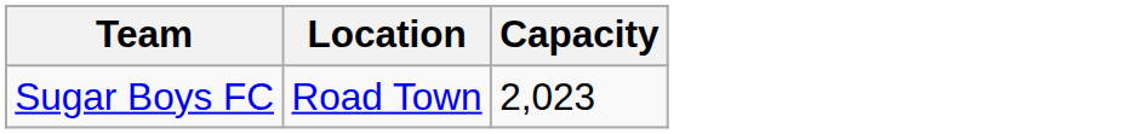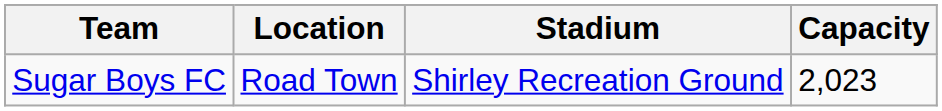+ column: Stadium | Shirley Recreation Ground
